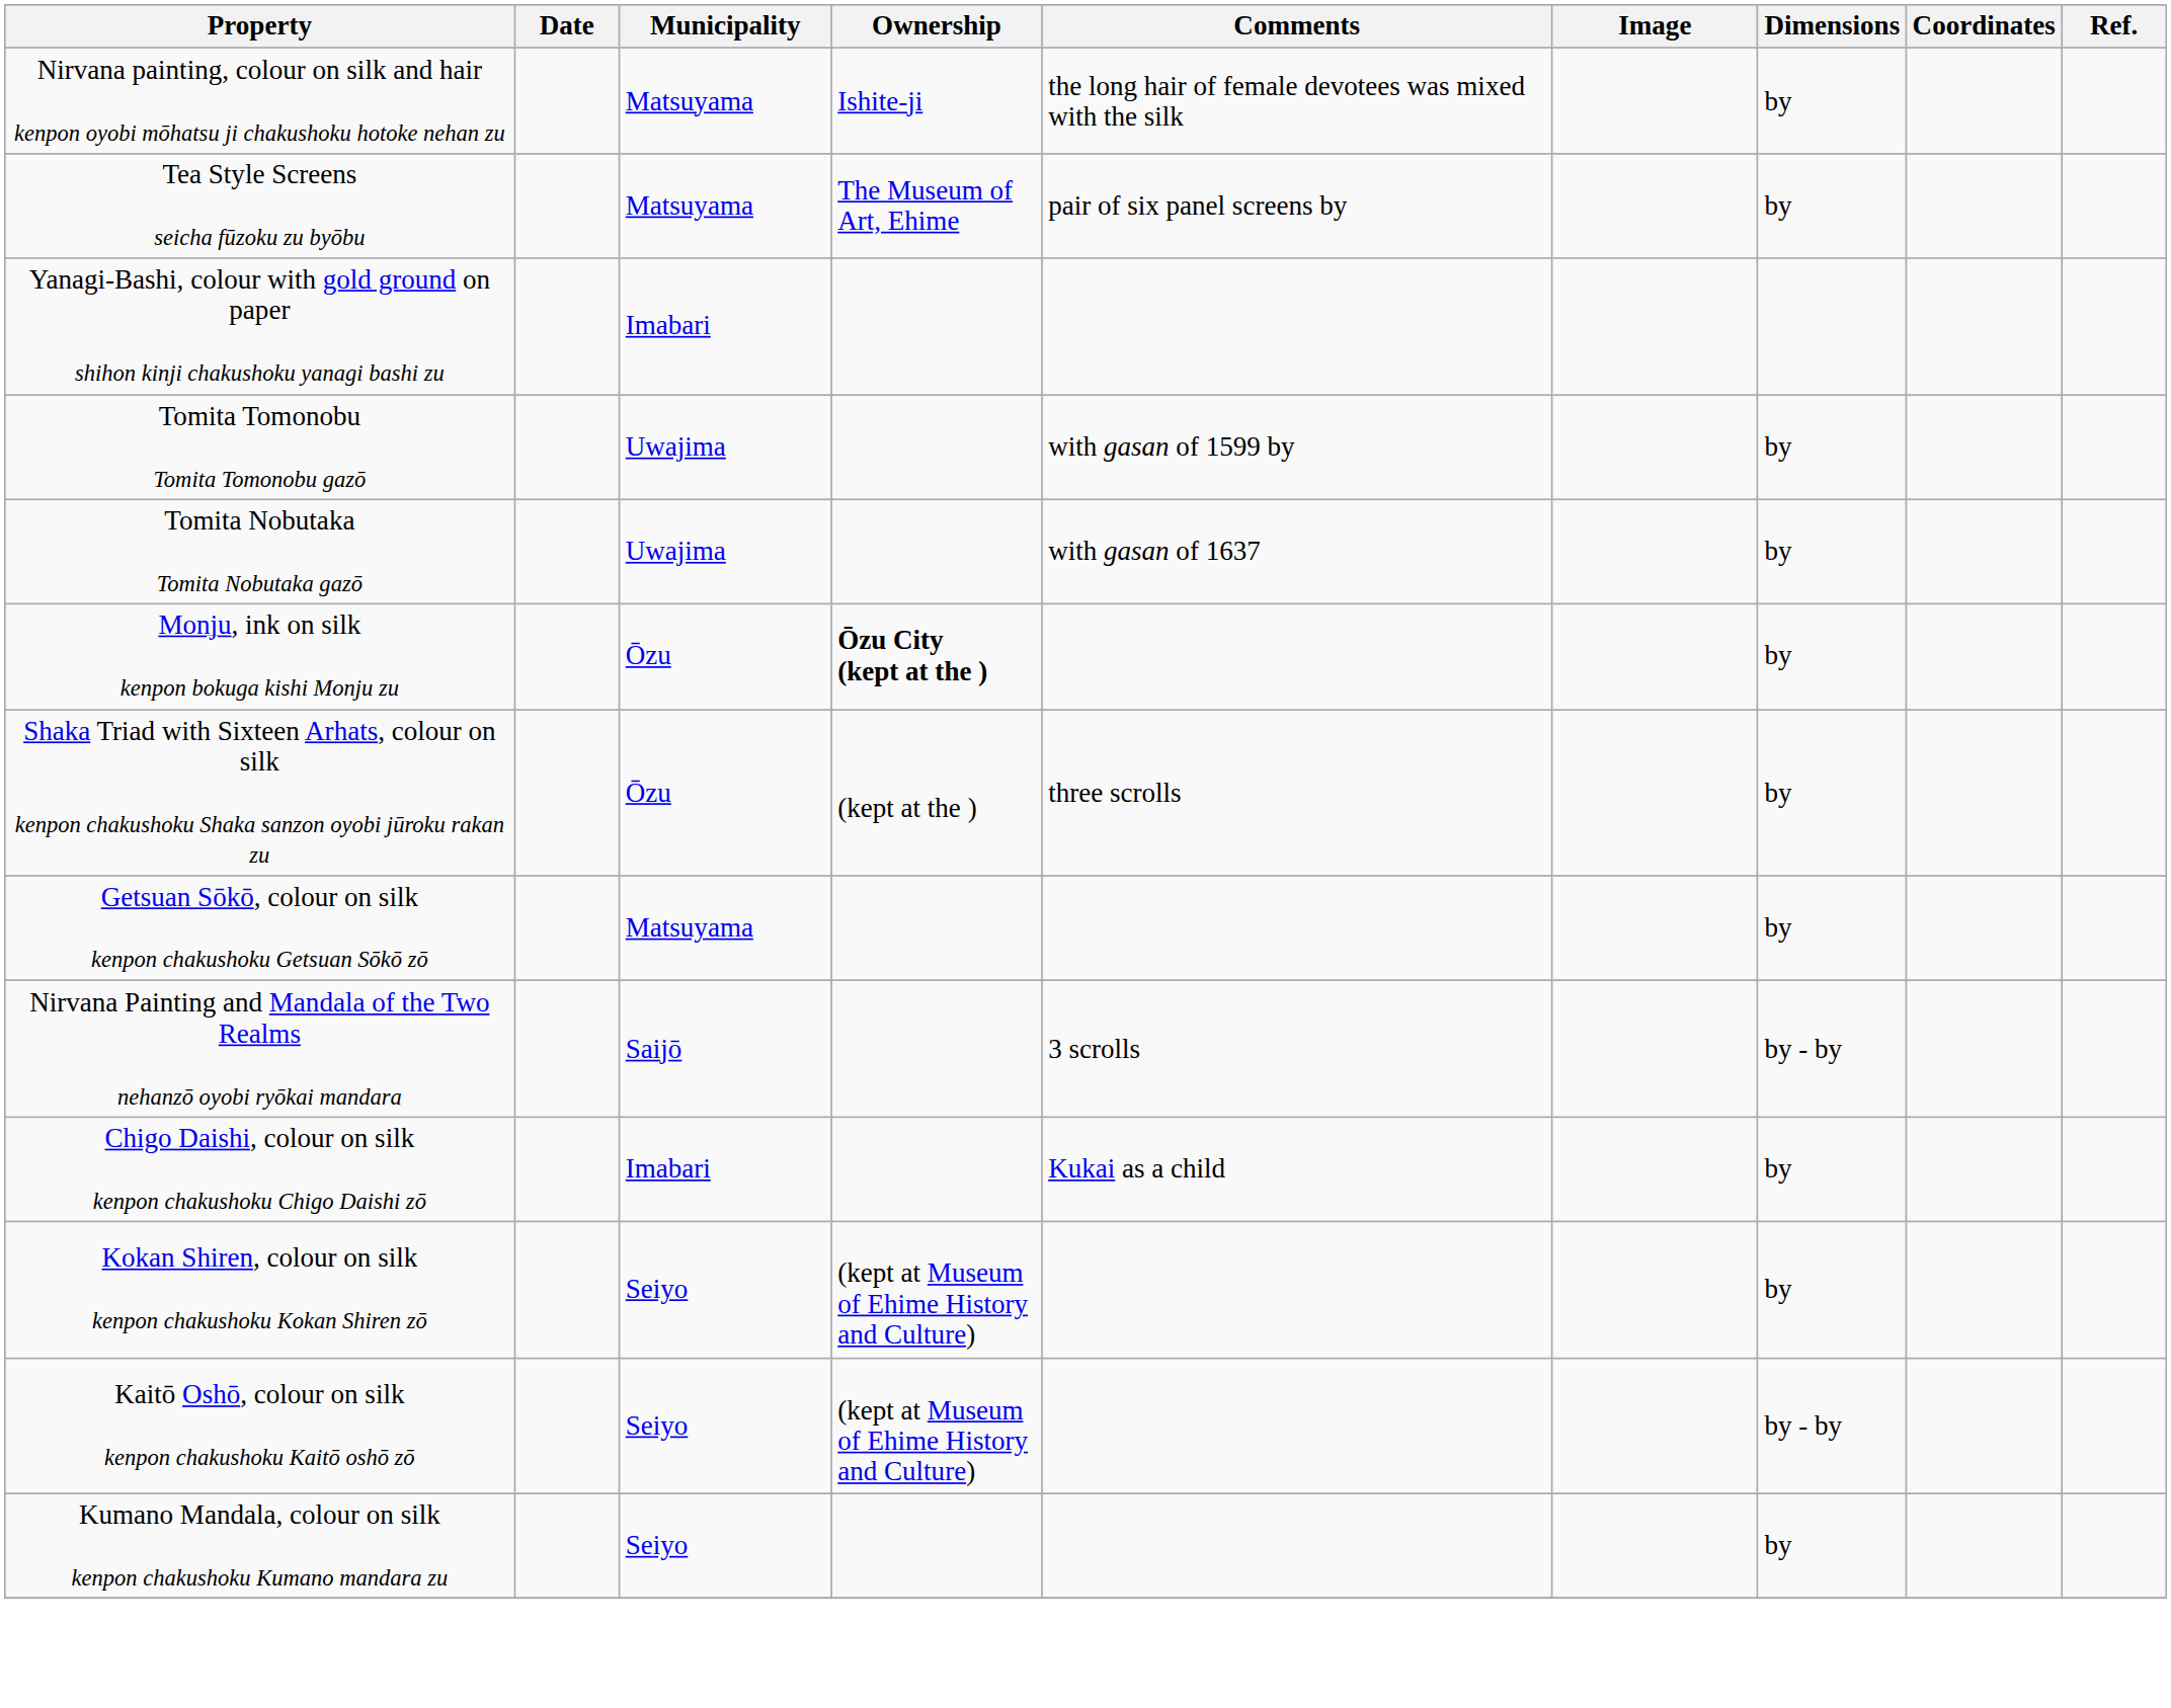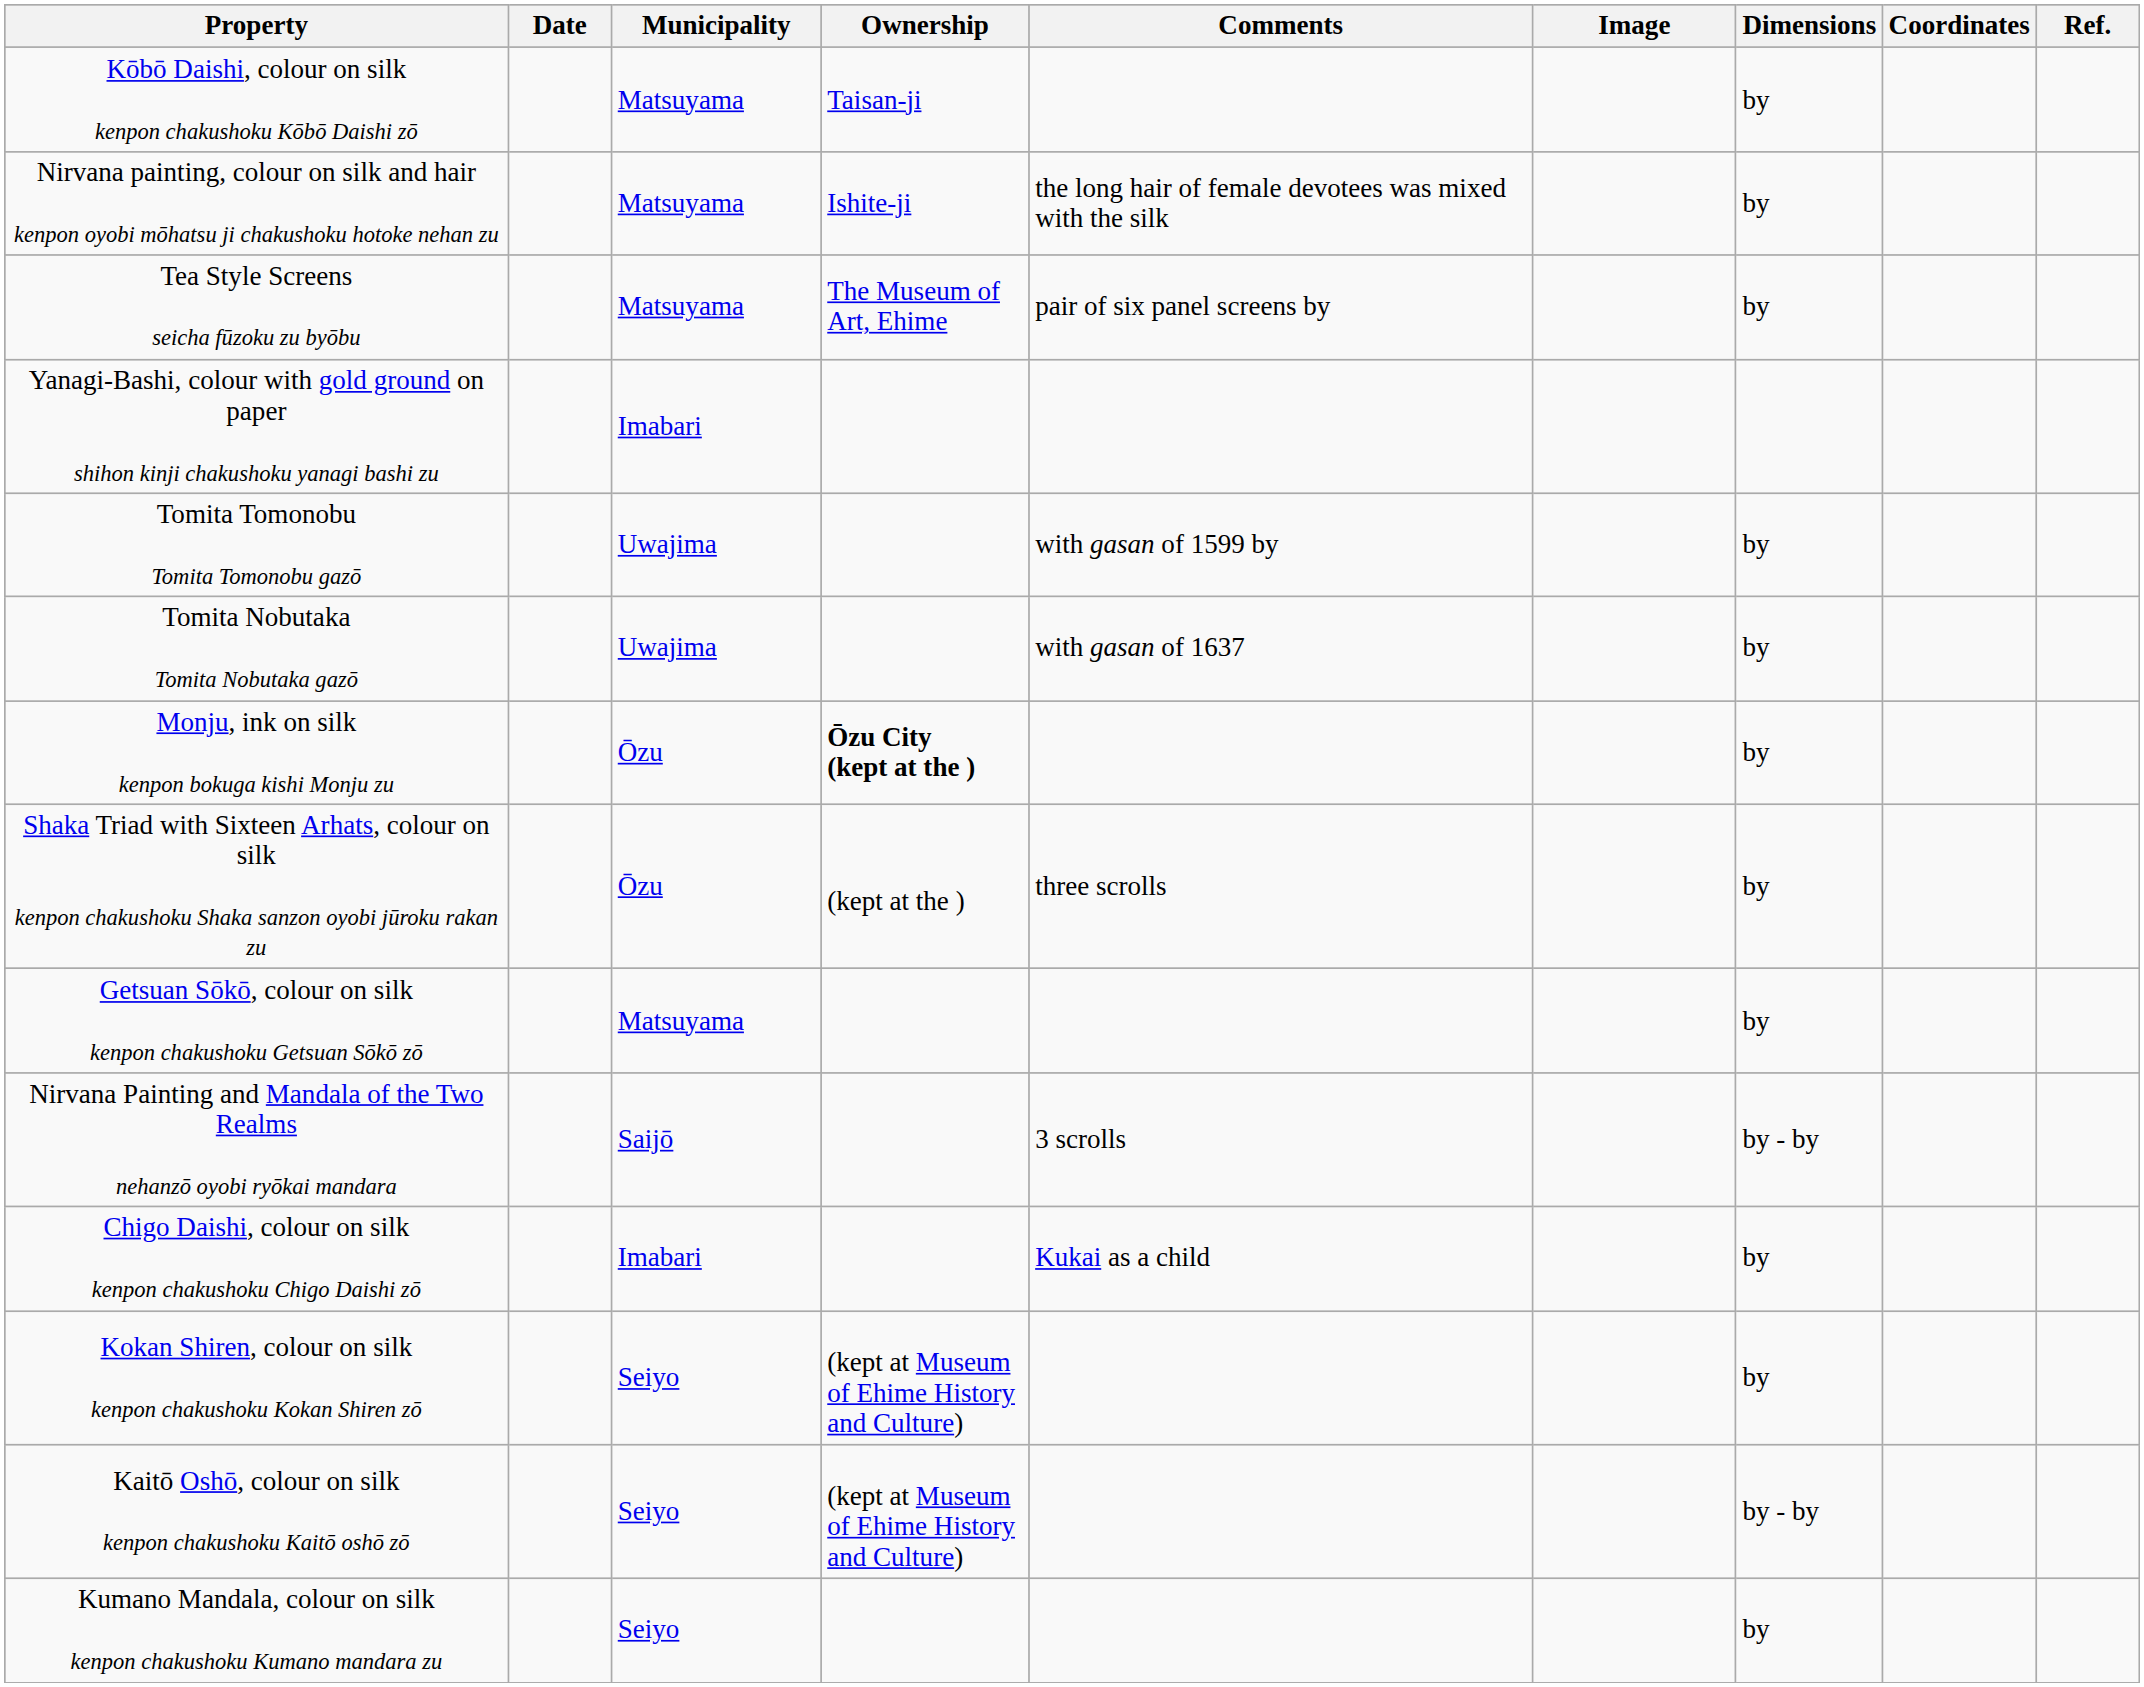+ row: Kōbō Daishi, colour on silk kenpon chakushoku Kōbō Daishi zō | Matsuyama | Taisan-ji | by
